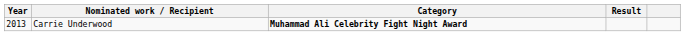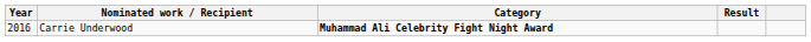Carrie Underwood | Year: 2013 -> 2016
